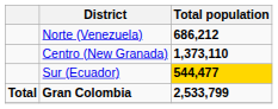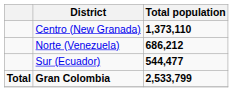rows swapped: Norte (Venezuela) <-> Centro (New Granada)
Sur (Ecuador) | Total population: gold background -> no background
